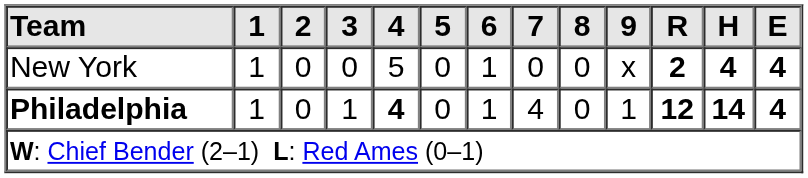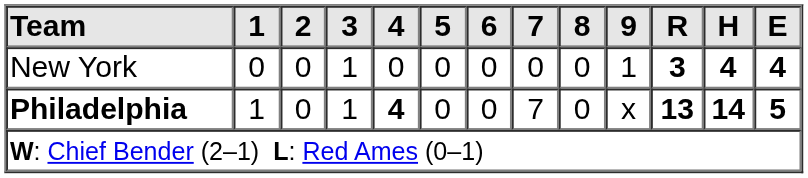New York | 1: 1 -> 0
New York | 3: 0 -> 1
New York | 4: 5 -> 0
New York | 6: 1 -> 0
New York | 9: x -> 1
New York | R: 2 -> 3
Philadelphia | 6: 1 -> 0
Philadelphia | 7: 4 -> 7
Philadelphia | 9: 1 -> x
Philadelphia | R: 12 -> 13
Philadelphia | E: 4 -> 5
